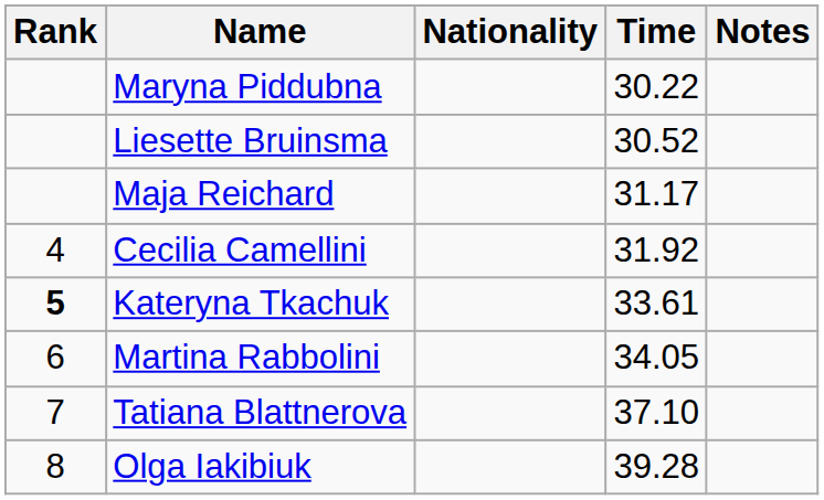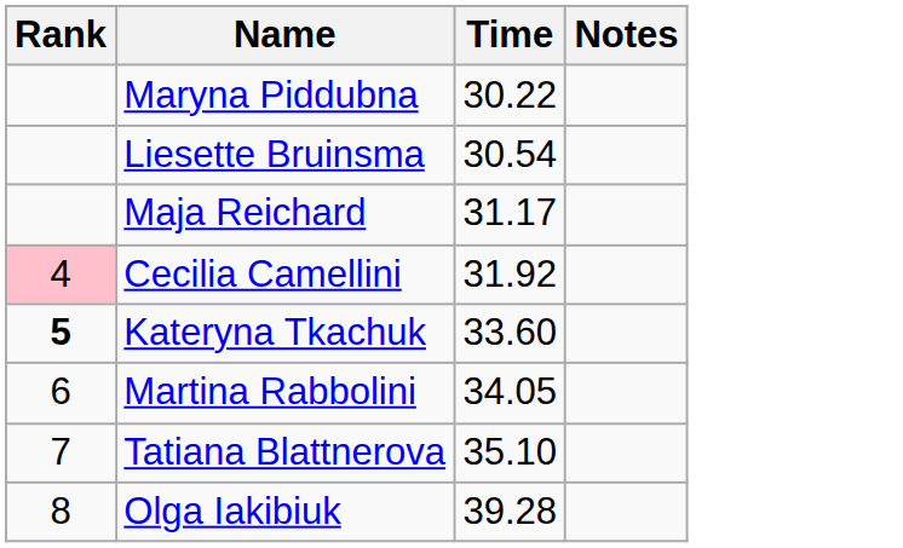- column: Nationality
Liesette Bruinsma | Time: 30.52 -> 30.54
Cecilia Camellini | Rank: no background -> pink background
Kateryna Tkachuk | Time: 33.61 -> 33.60
Tatiana Blattnerova | Time: 37.10 -> 35.10
